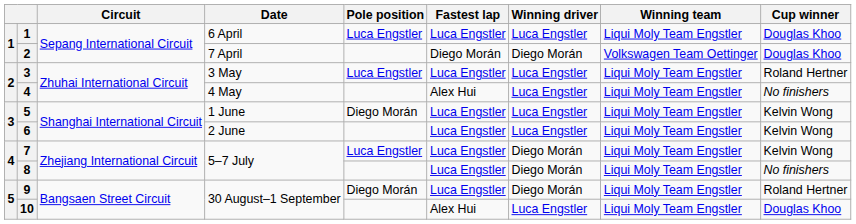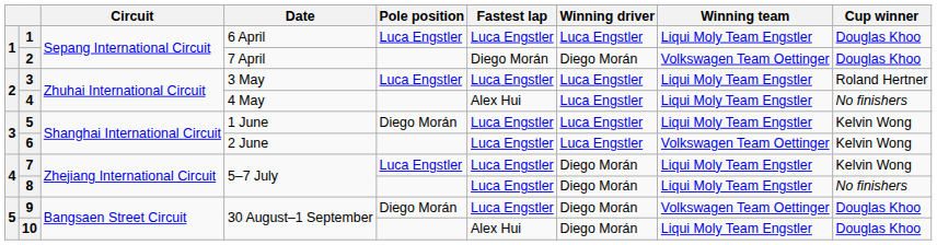6 | Winning team: Liqui Moly Team Engstler -> Volkswagen Team Oettinger
9 | Winning team: Liqui Moly Team Engstler -> Volkswagen Team Oettinger
9 | Cup winner: Roland Hertner -> Douglas Khoo
10 | Winning driver: Luca Engstler -> Diego Morán
